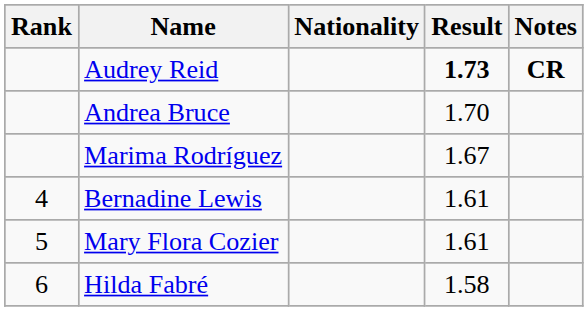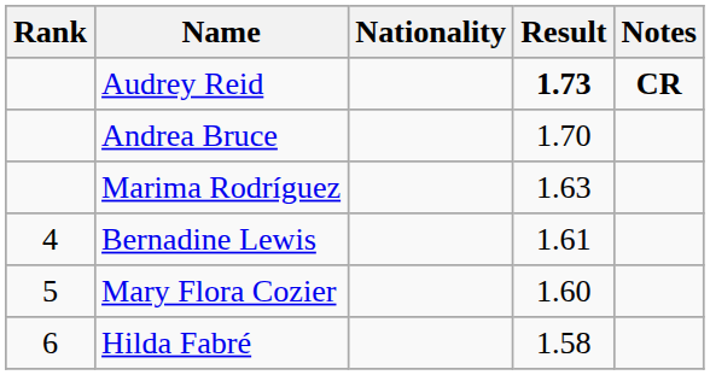Marima Rodríguez | Result: 1.67 -> 1.63
Mary Flora Cozier | Result: 1.61 -> 1.60
